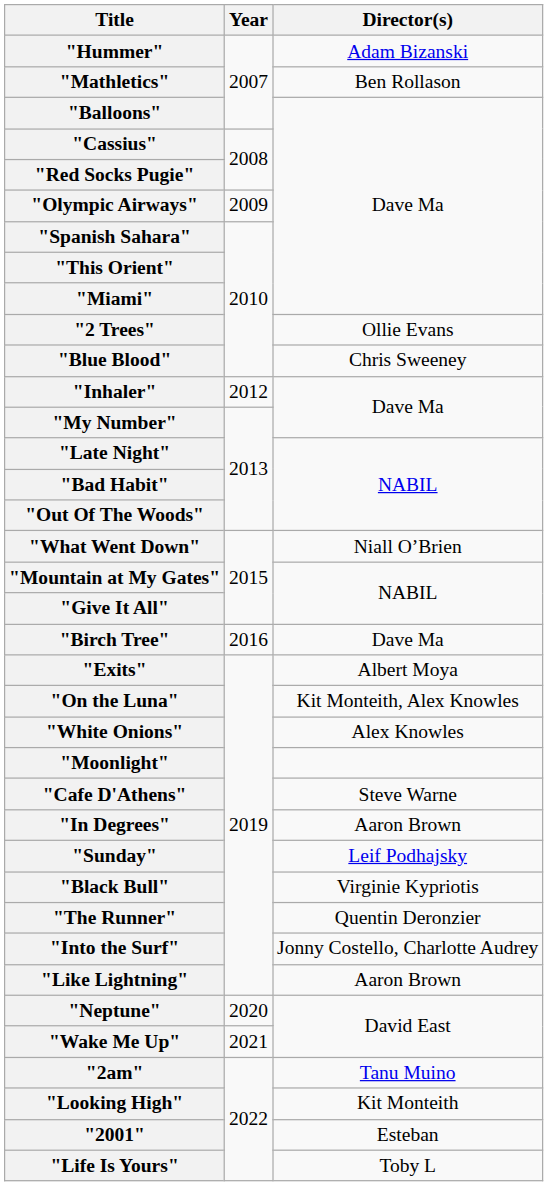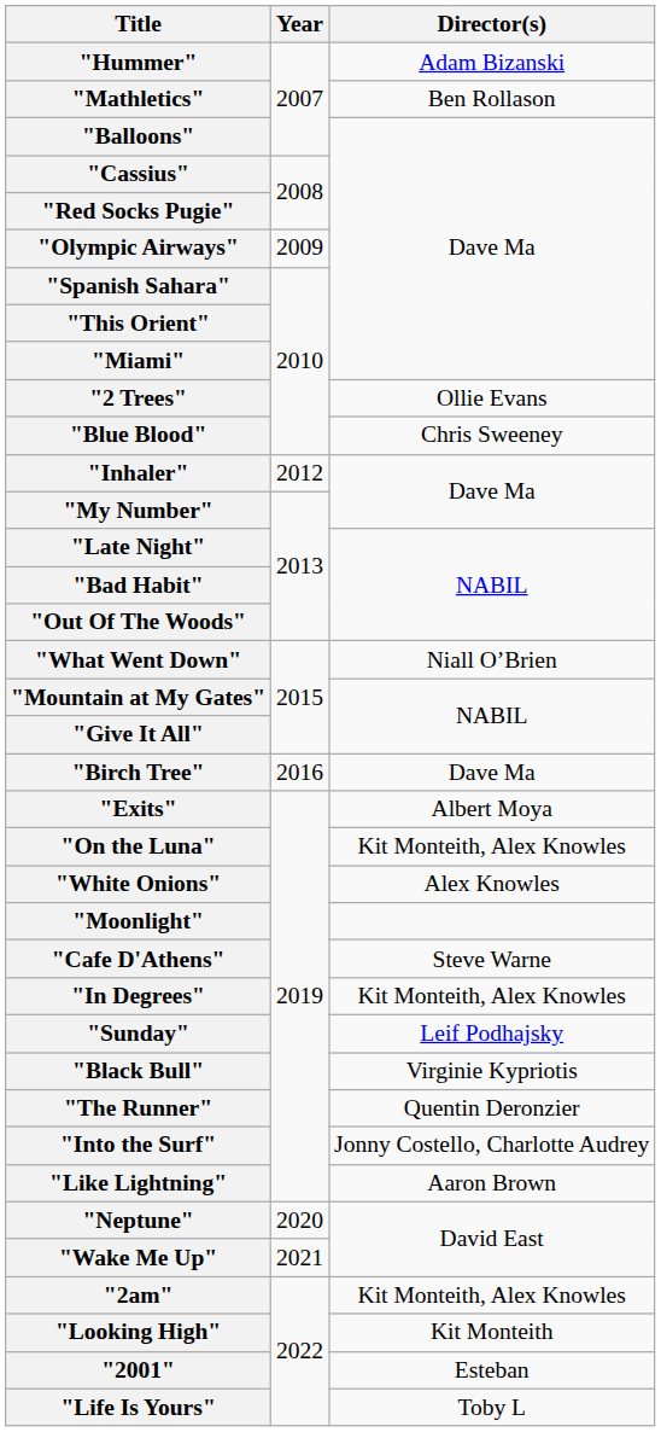"In Degrees" | Director(s): Aaron Brown -> Kit Monteith, Alex Knowles
"2am" | Director(s): Tanu Muino -> Kit Monteith, Alex Knowles
